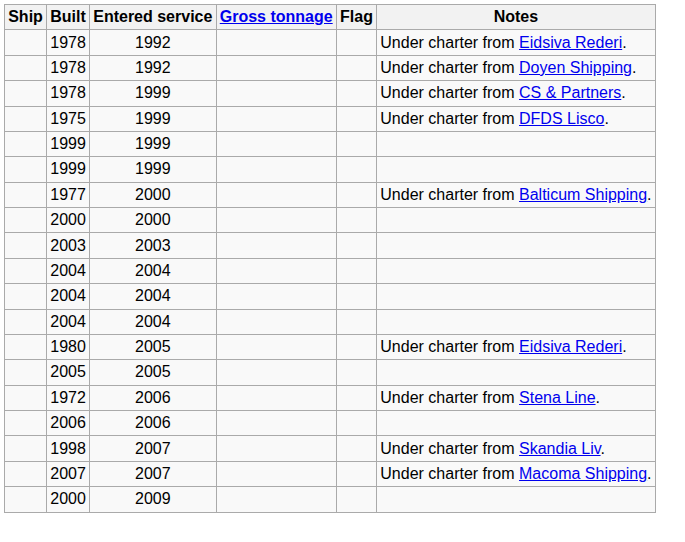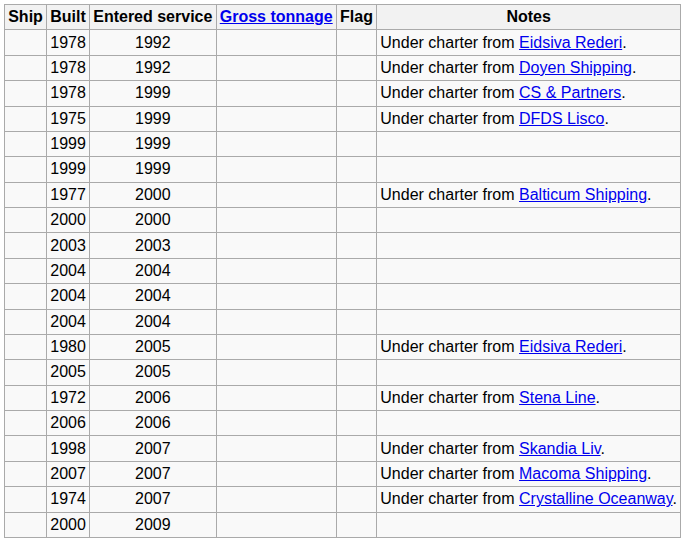+ row: 1974 | 2007 | Under charter from Crystalline Oceanway.
